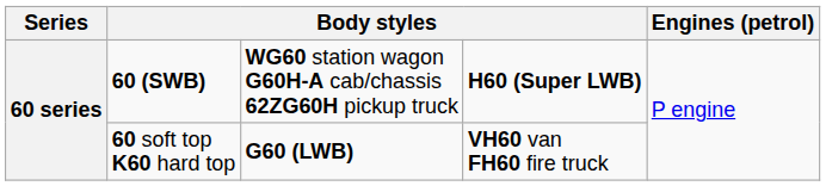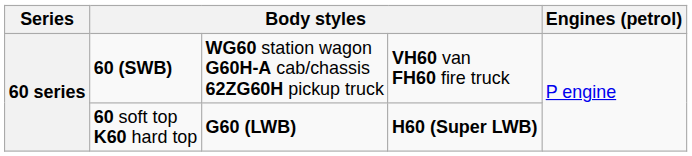60 (SWB) | column 4: H60 (Super LWB) -> VH60 van FH60 fire truck
60 soft top K60 hard top | column 4: VH60 van FH60 fire truck -> H60 (Super LWB)
